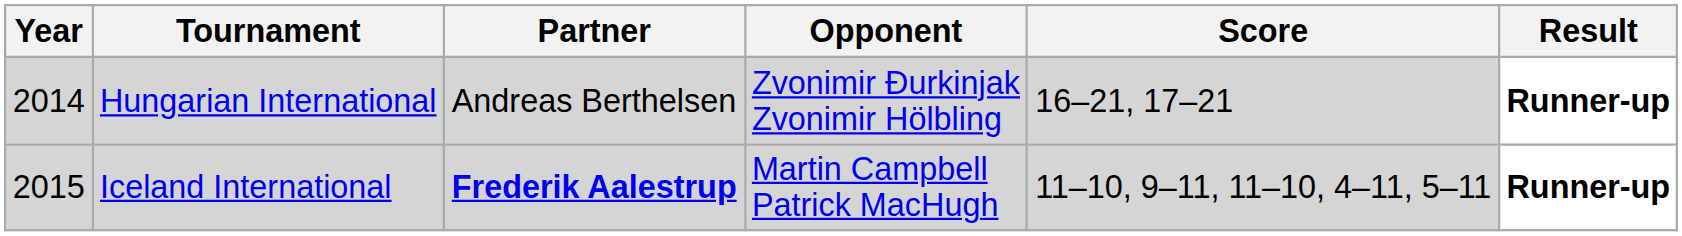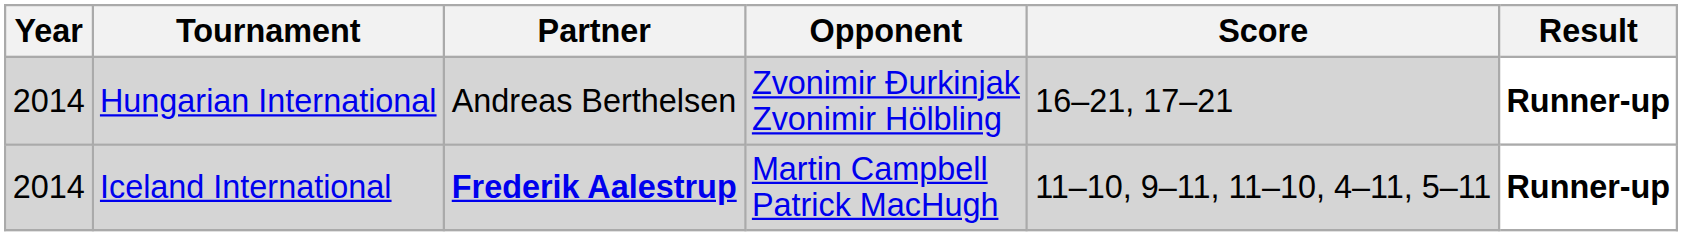Iceland International | Year: 2015 -> 2014
